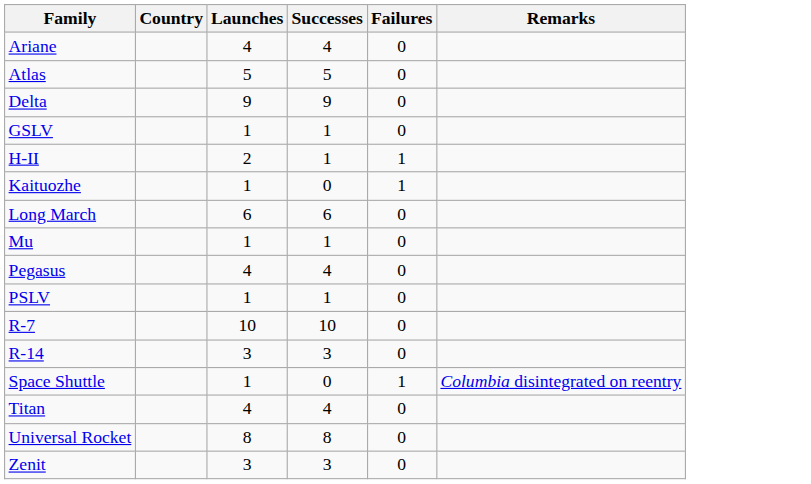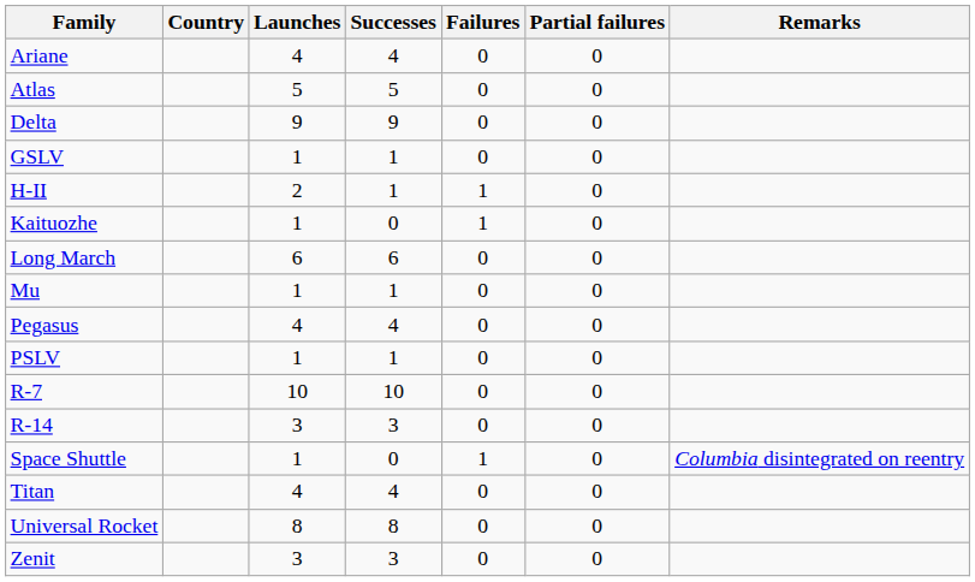+ column: Partial failures | 0 | 0 | 0 | 0 | 0 | 0 | 0 | 0 | 0 | 0 | 0 | 0 | 0 | 0 | 0 | 0
